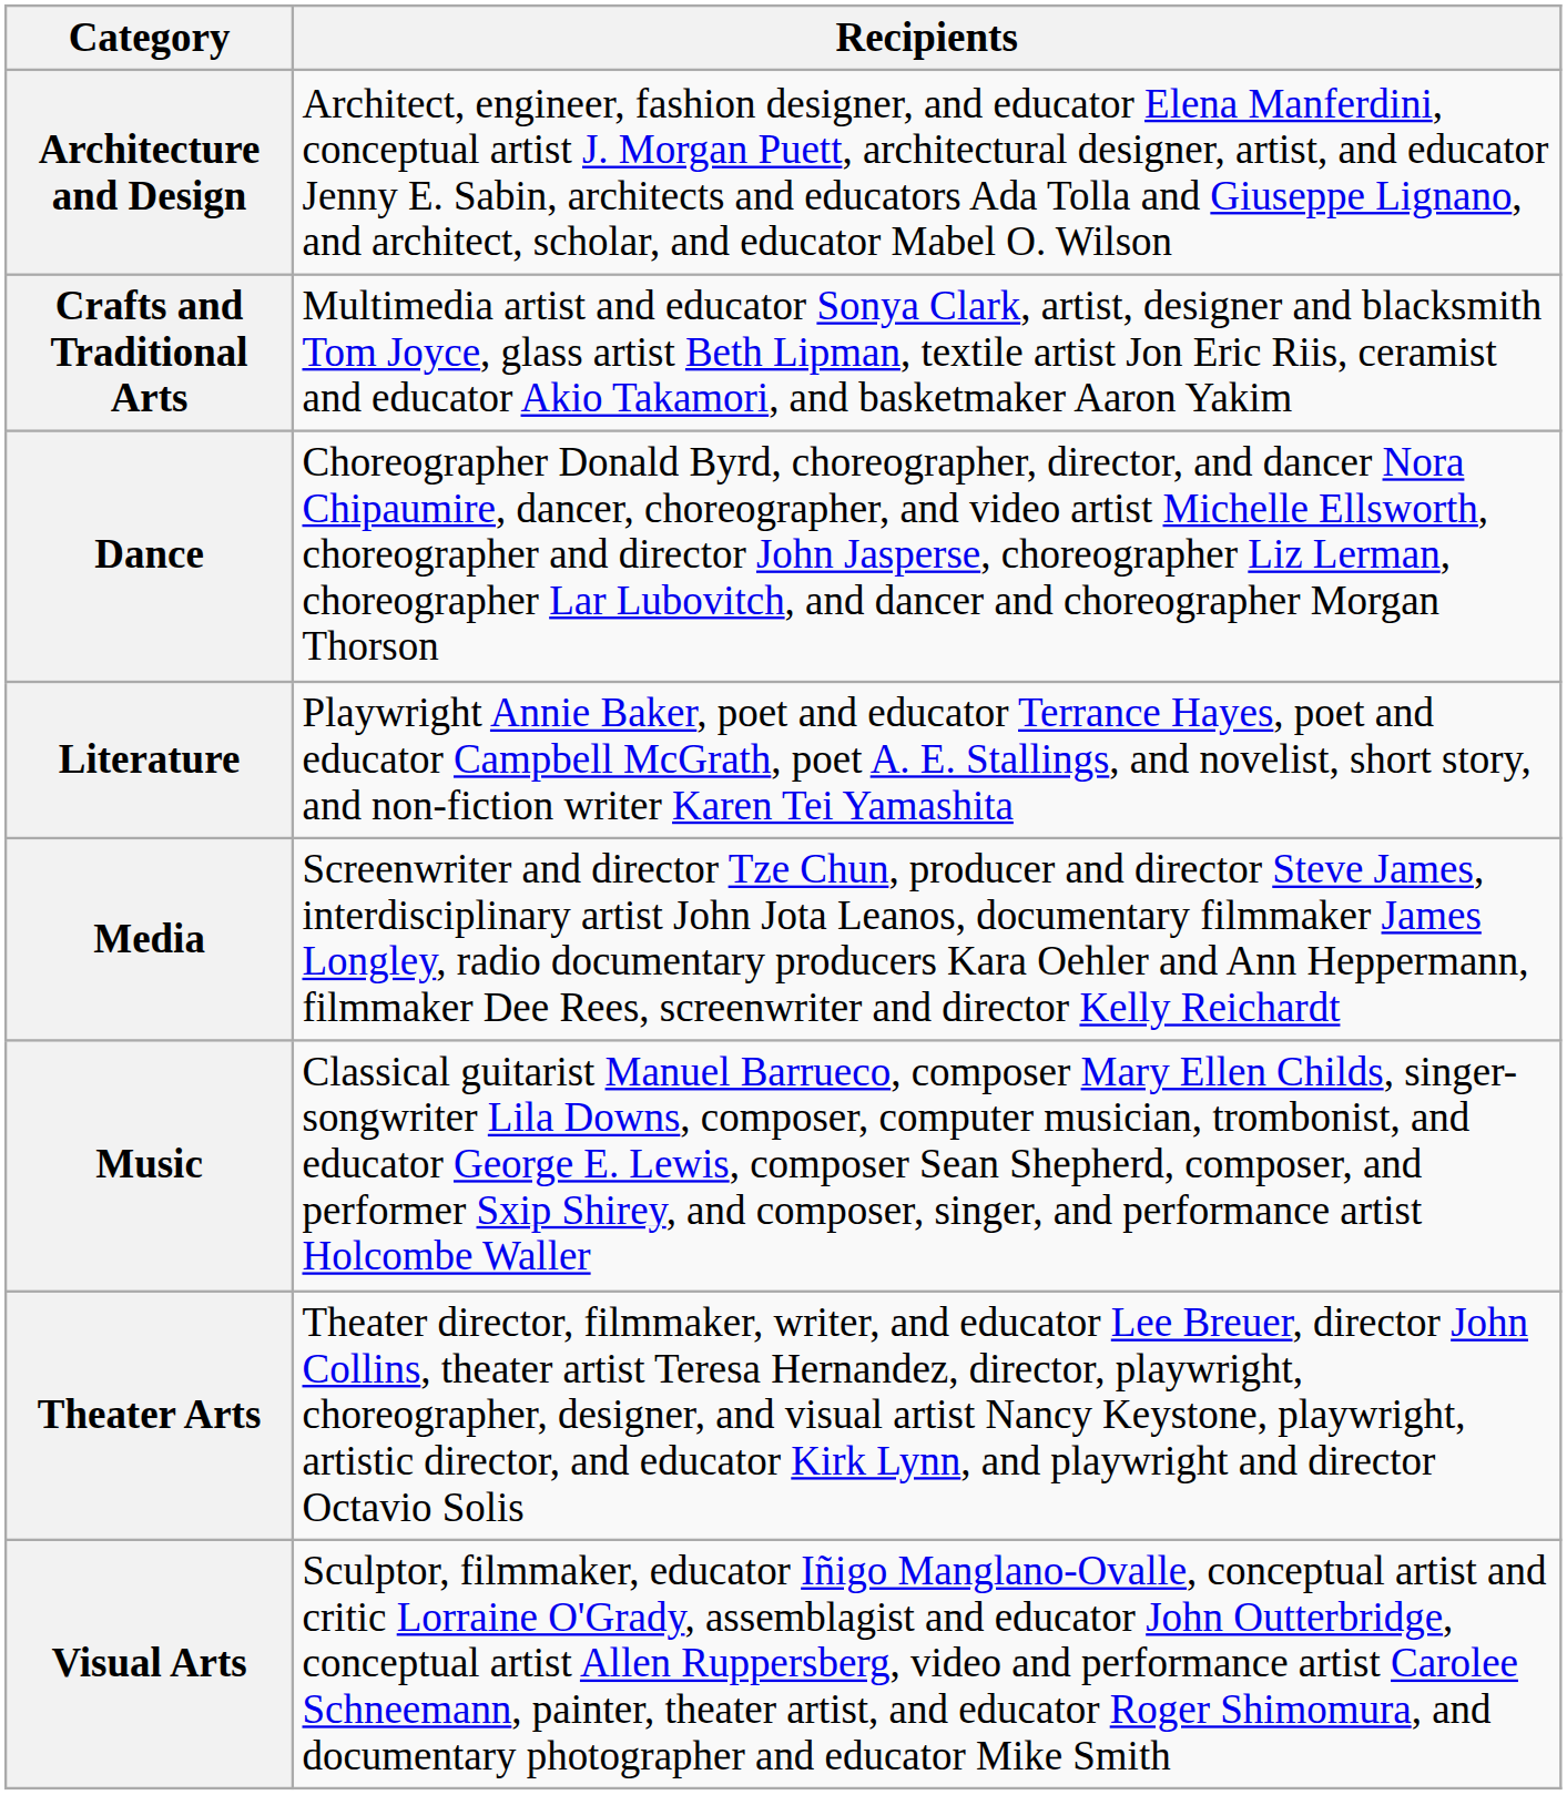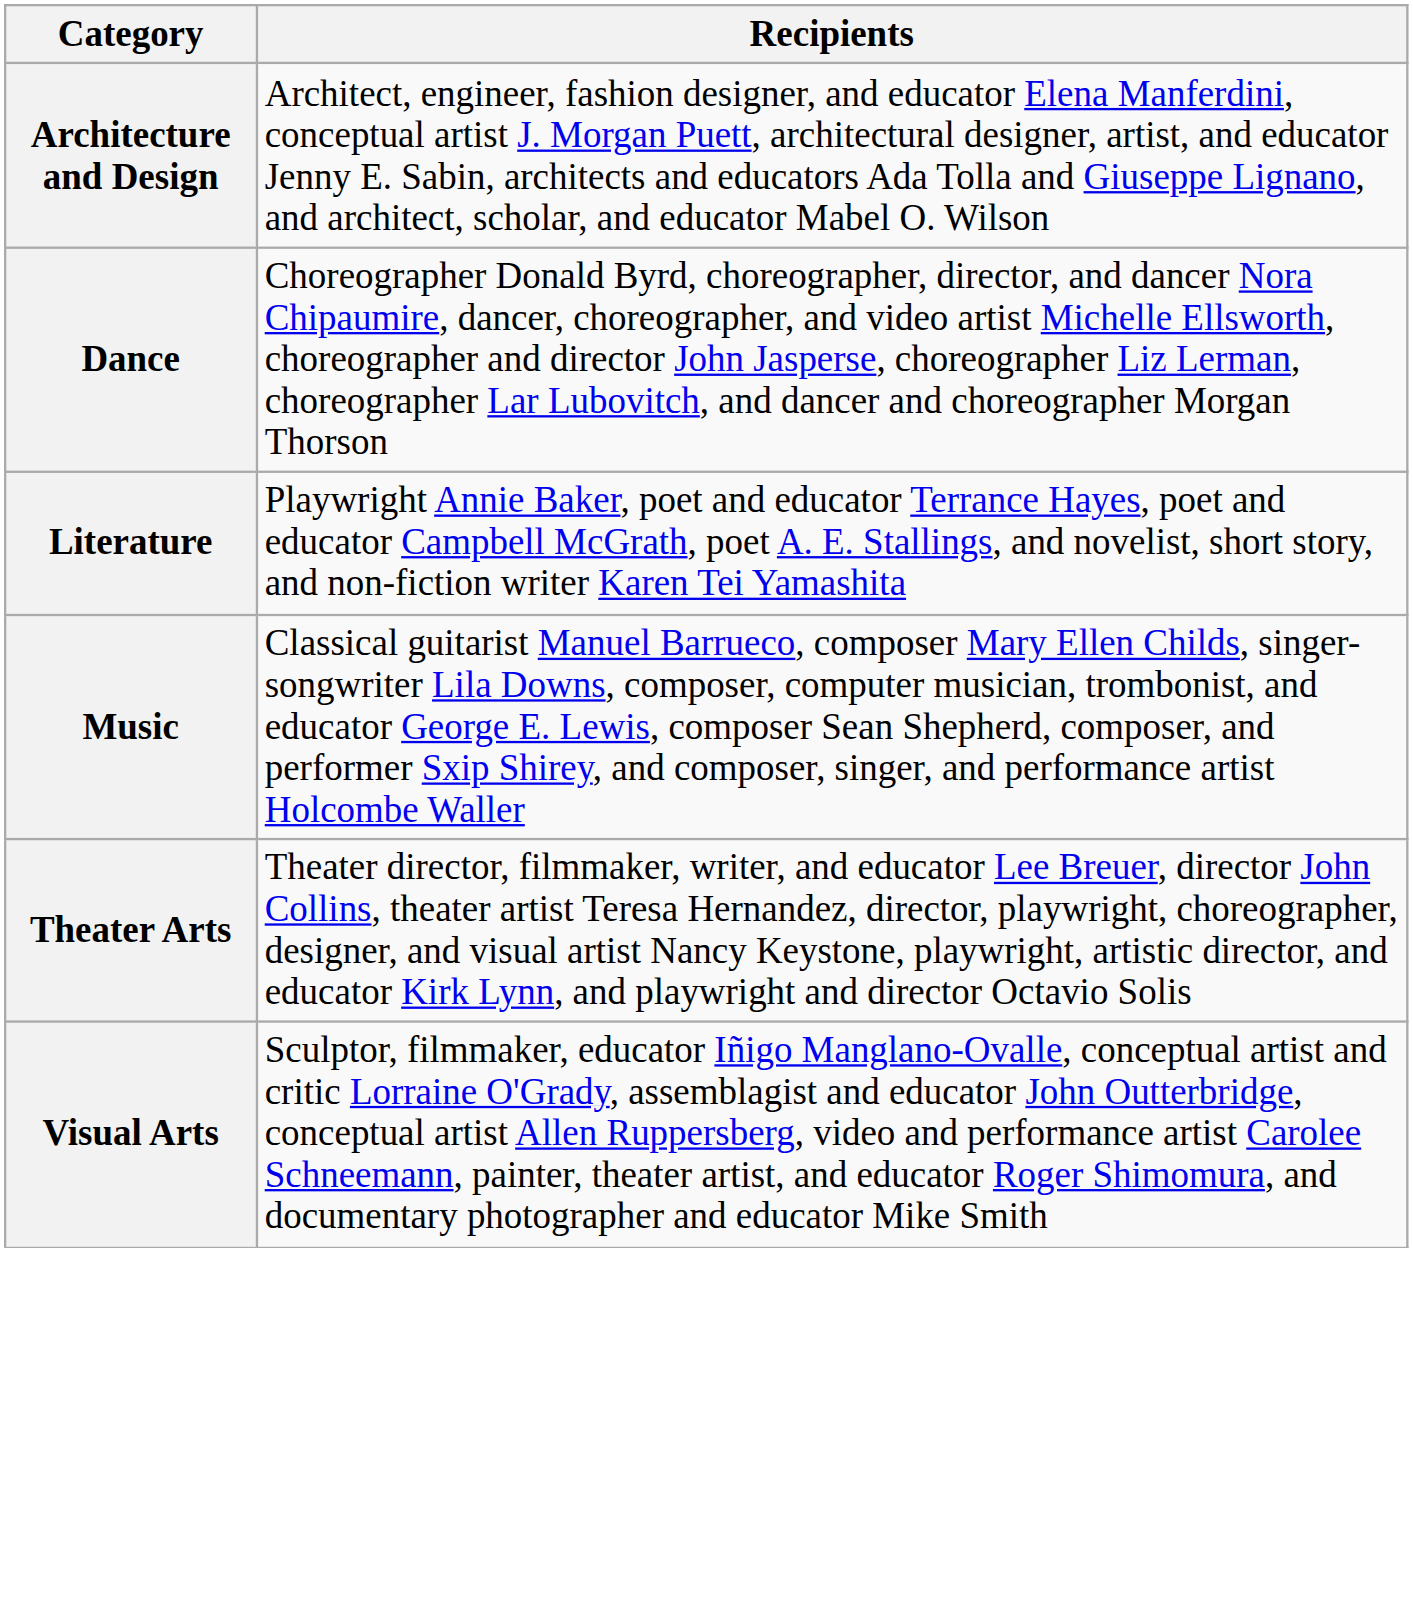- row: Crafts and Traditional Arts | Multimedia artist and educator Sonya Clark, artist, designer and blacksmith Tom Joyce, glass artist Beth Lipman, textile artist Jon Eric Riis, ceramist and educator Akio Takamori, and basketmaker Aaron Yakim
- row: Media | Screenwriter and director Tze Chun, producer and director Steve James, interdisciplinary artist John Jota Leanos, documentary filmmaker James Longley, radio documentary producers Kara Oehler and Ann Heppermann, filmmaker Dee Rees, screenwriter and director Kelly Reichardt
